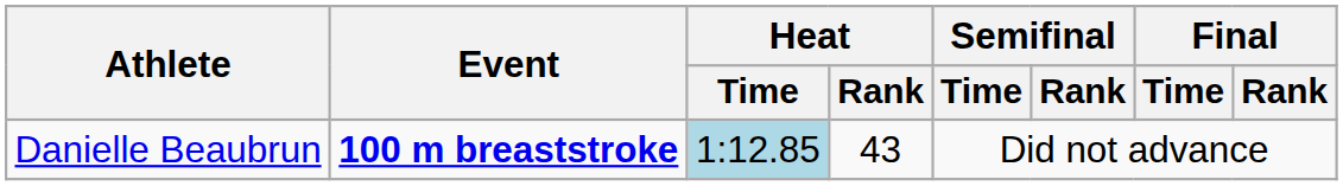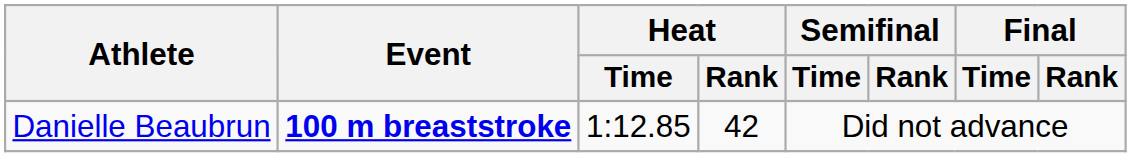Danielle Beaubrun | Heat / Time: lightblue background -> no background
Danielle Beaubrun | Heat / Rank: 43 -> 42
